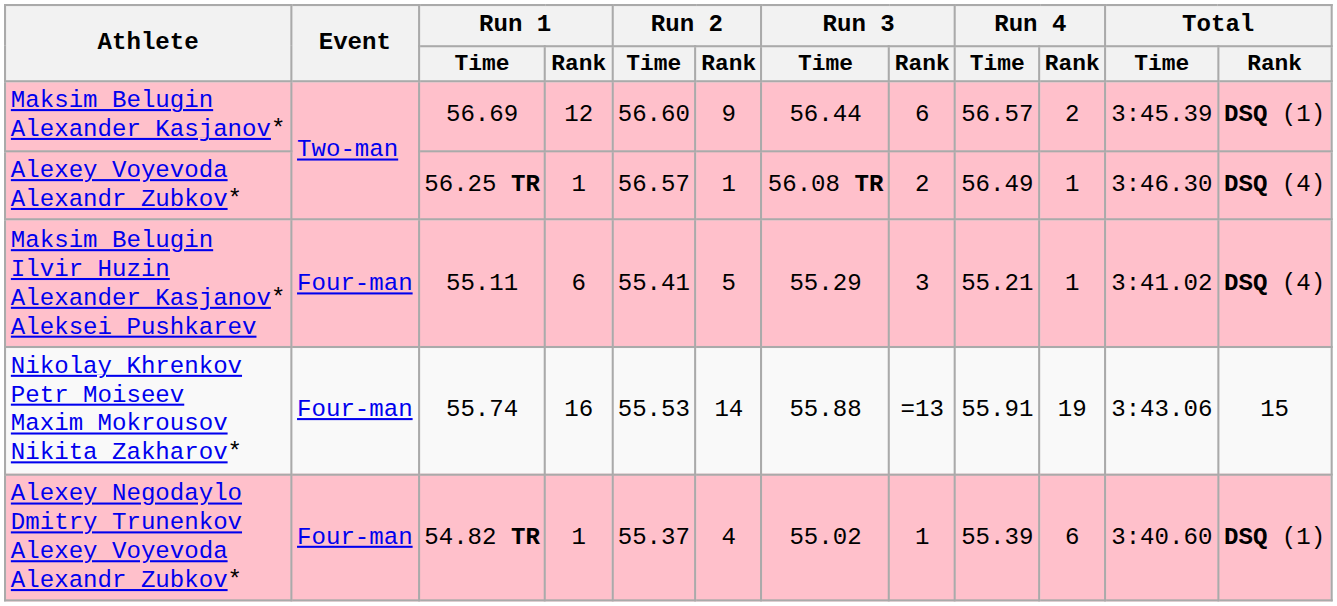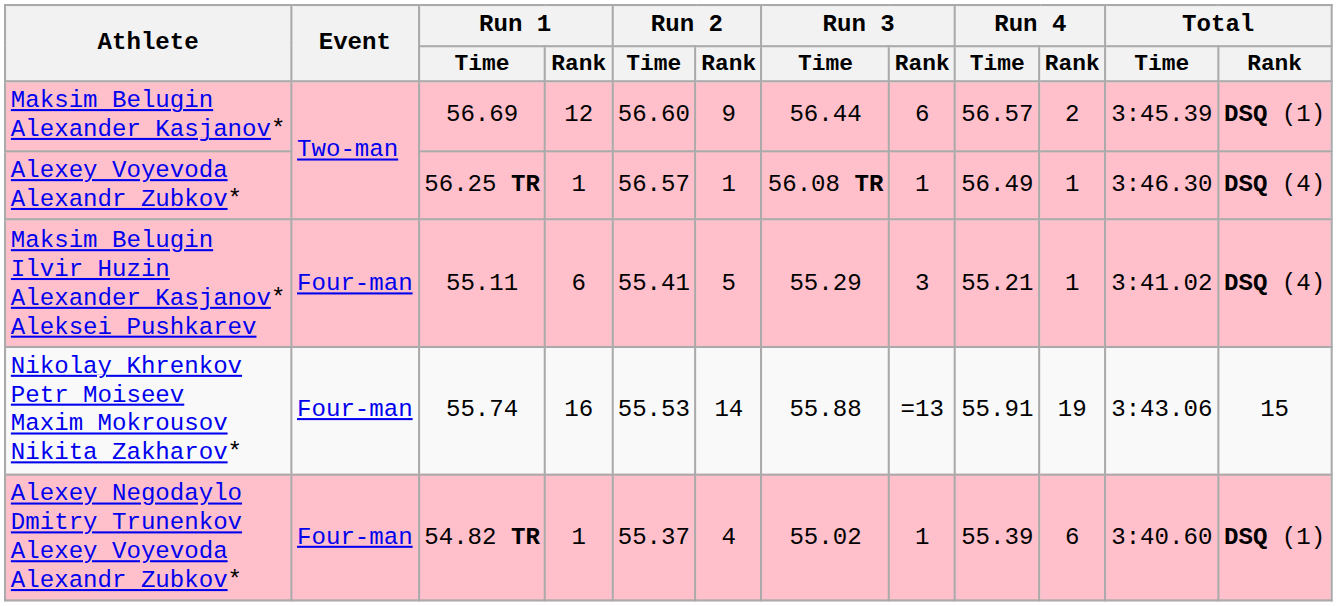Alexey Voyevoda Alexandr Zubkov* | Run 3 / Rank: 2 -> 1
